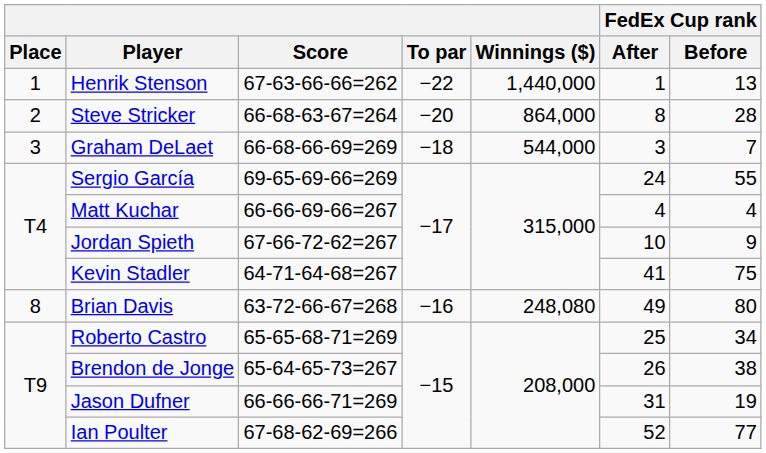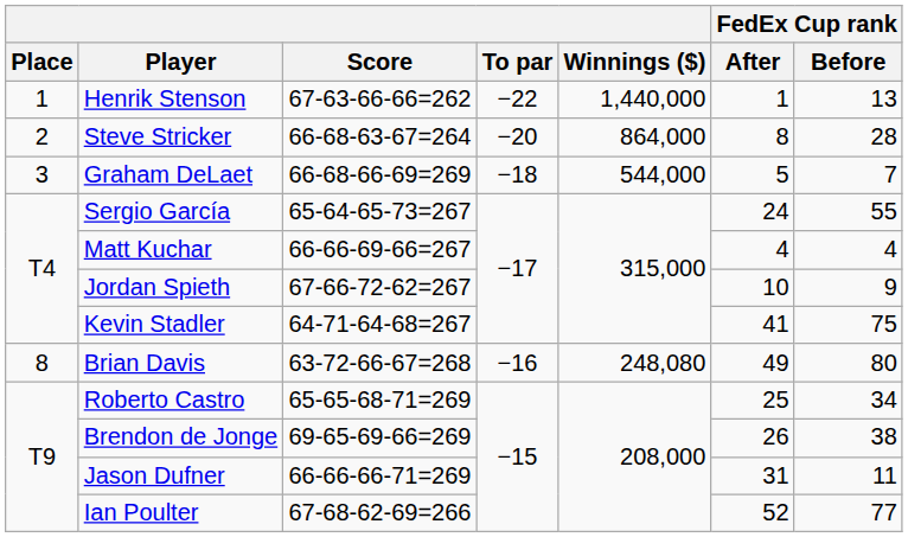Graham DeLaet | FedEx Cup rank / After: 3 -> 5
Sergio García | Score: 69-65-69-66=269 -> 65-64-65-73=267
Brendon de Jonge | Score: 65-64-65-73=267 -> 69-65-69-66=269
Jason Dufner | FedEx Cup rank / Before: 19 -> 11
